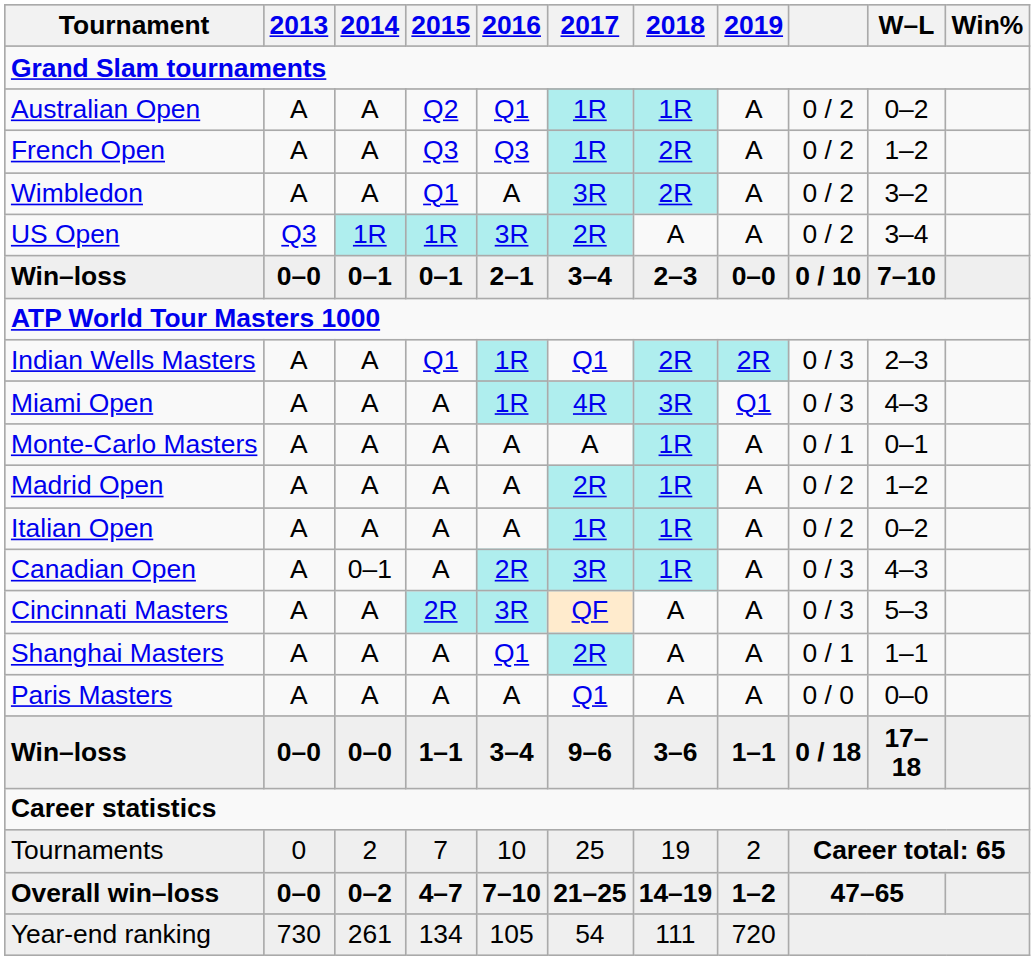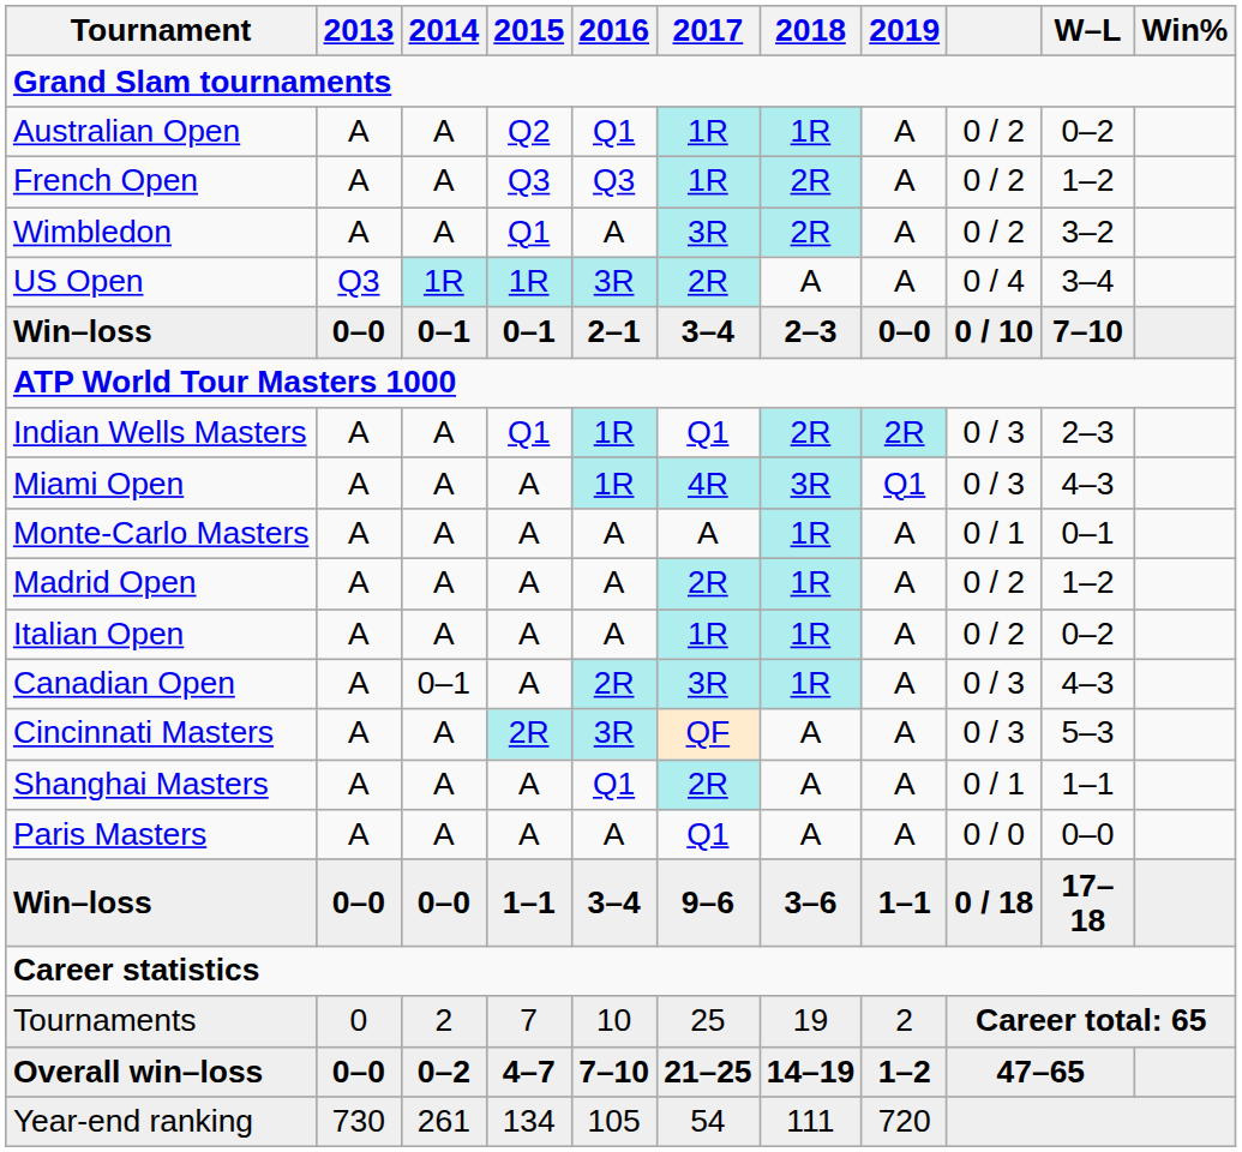US Open | column 9: 0 / 2 -> 0 / 4
